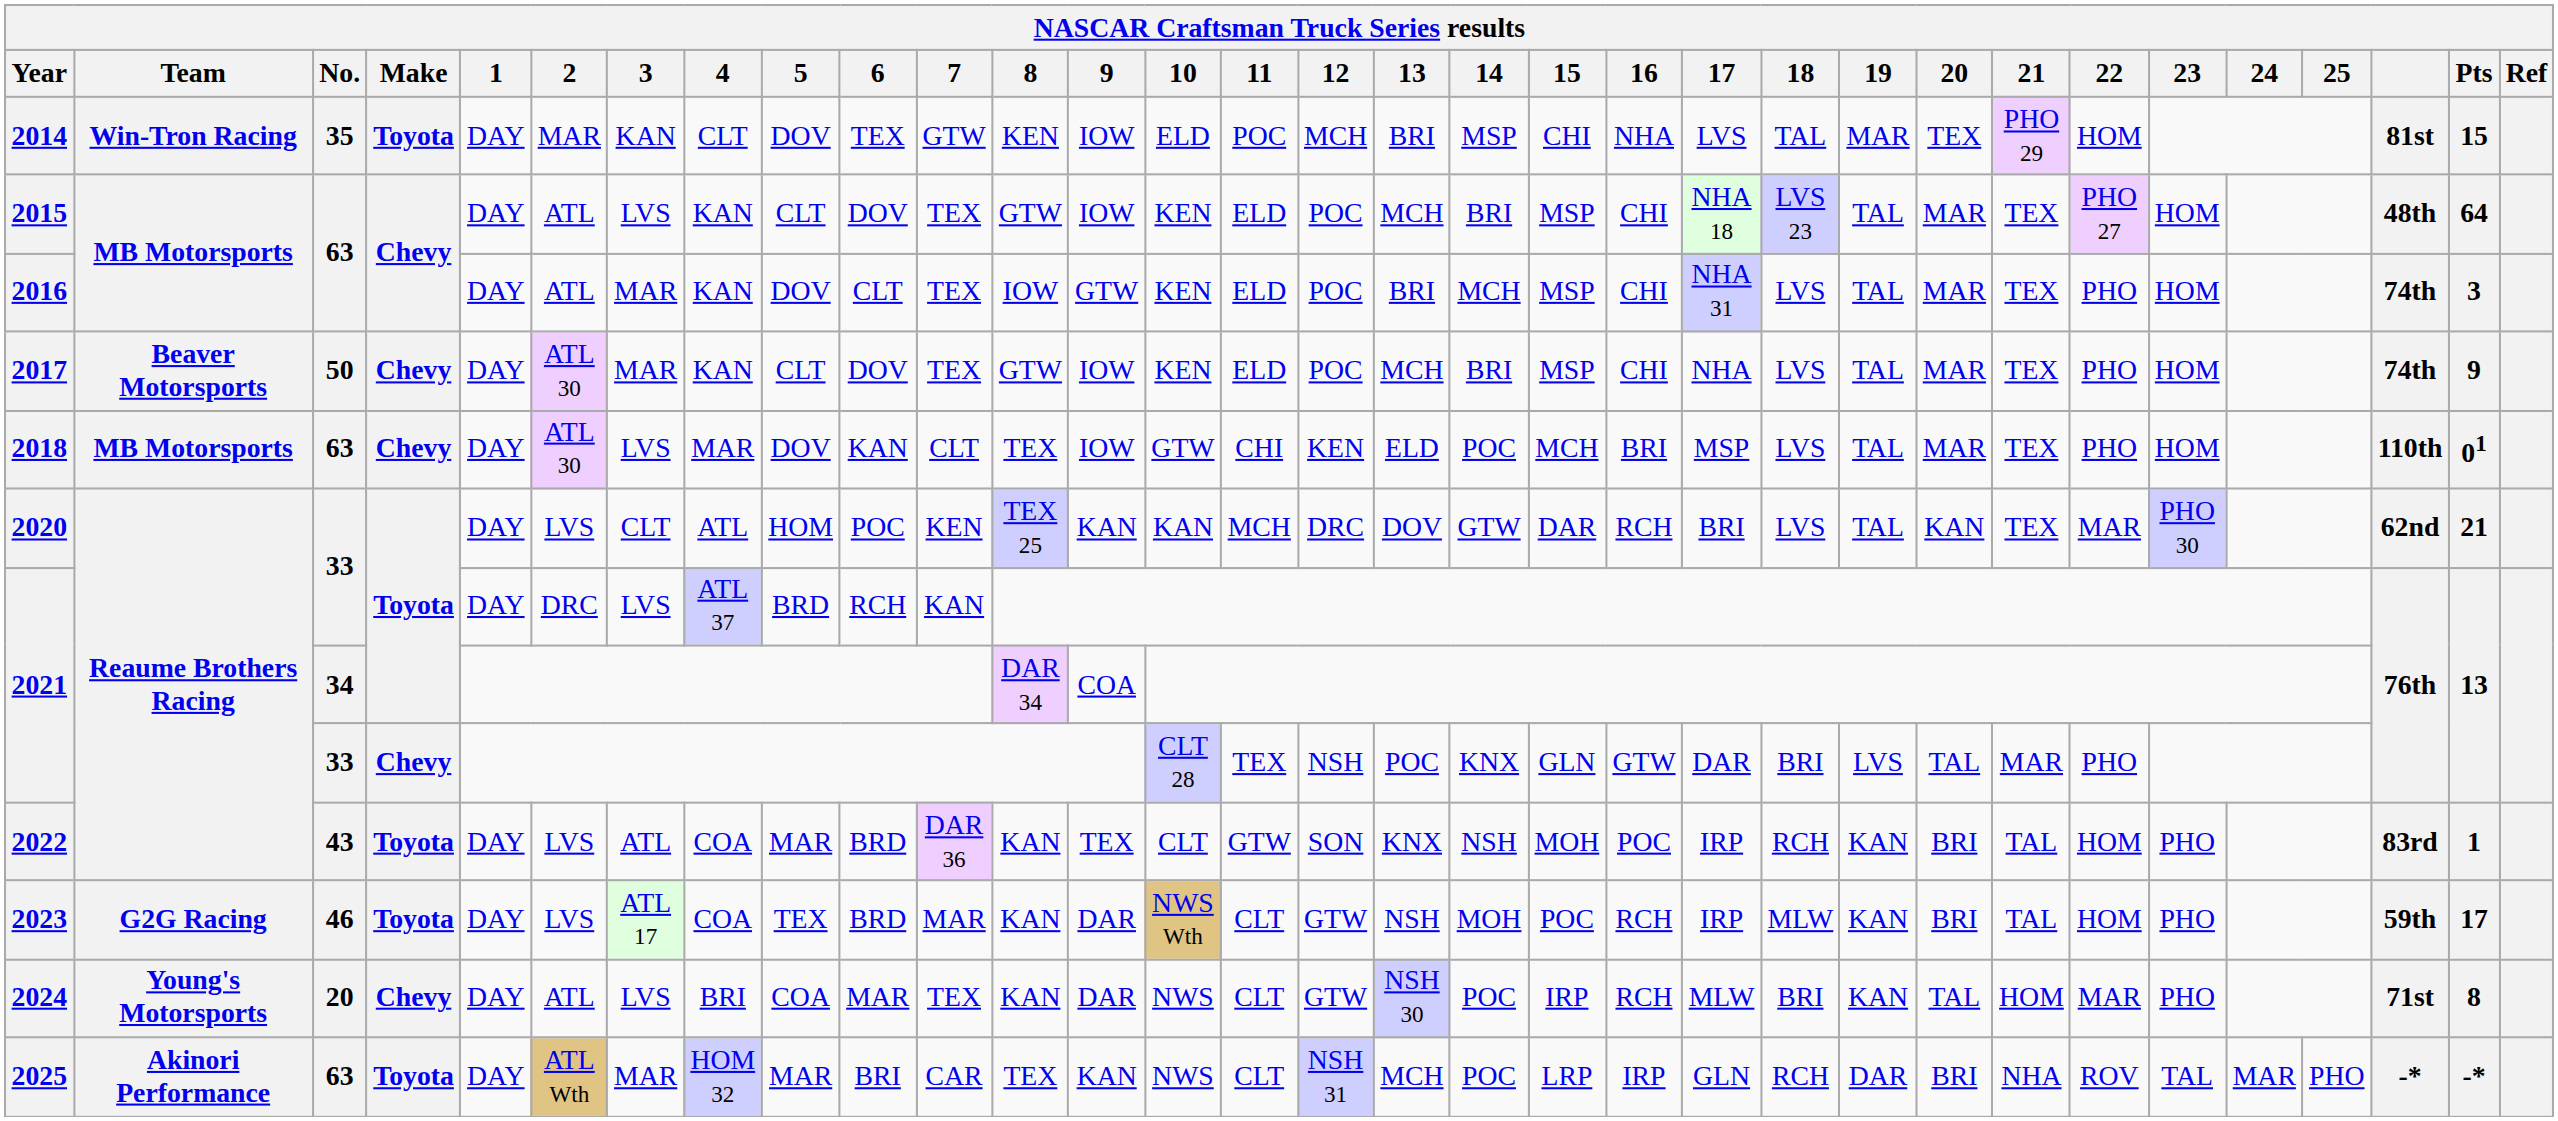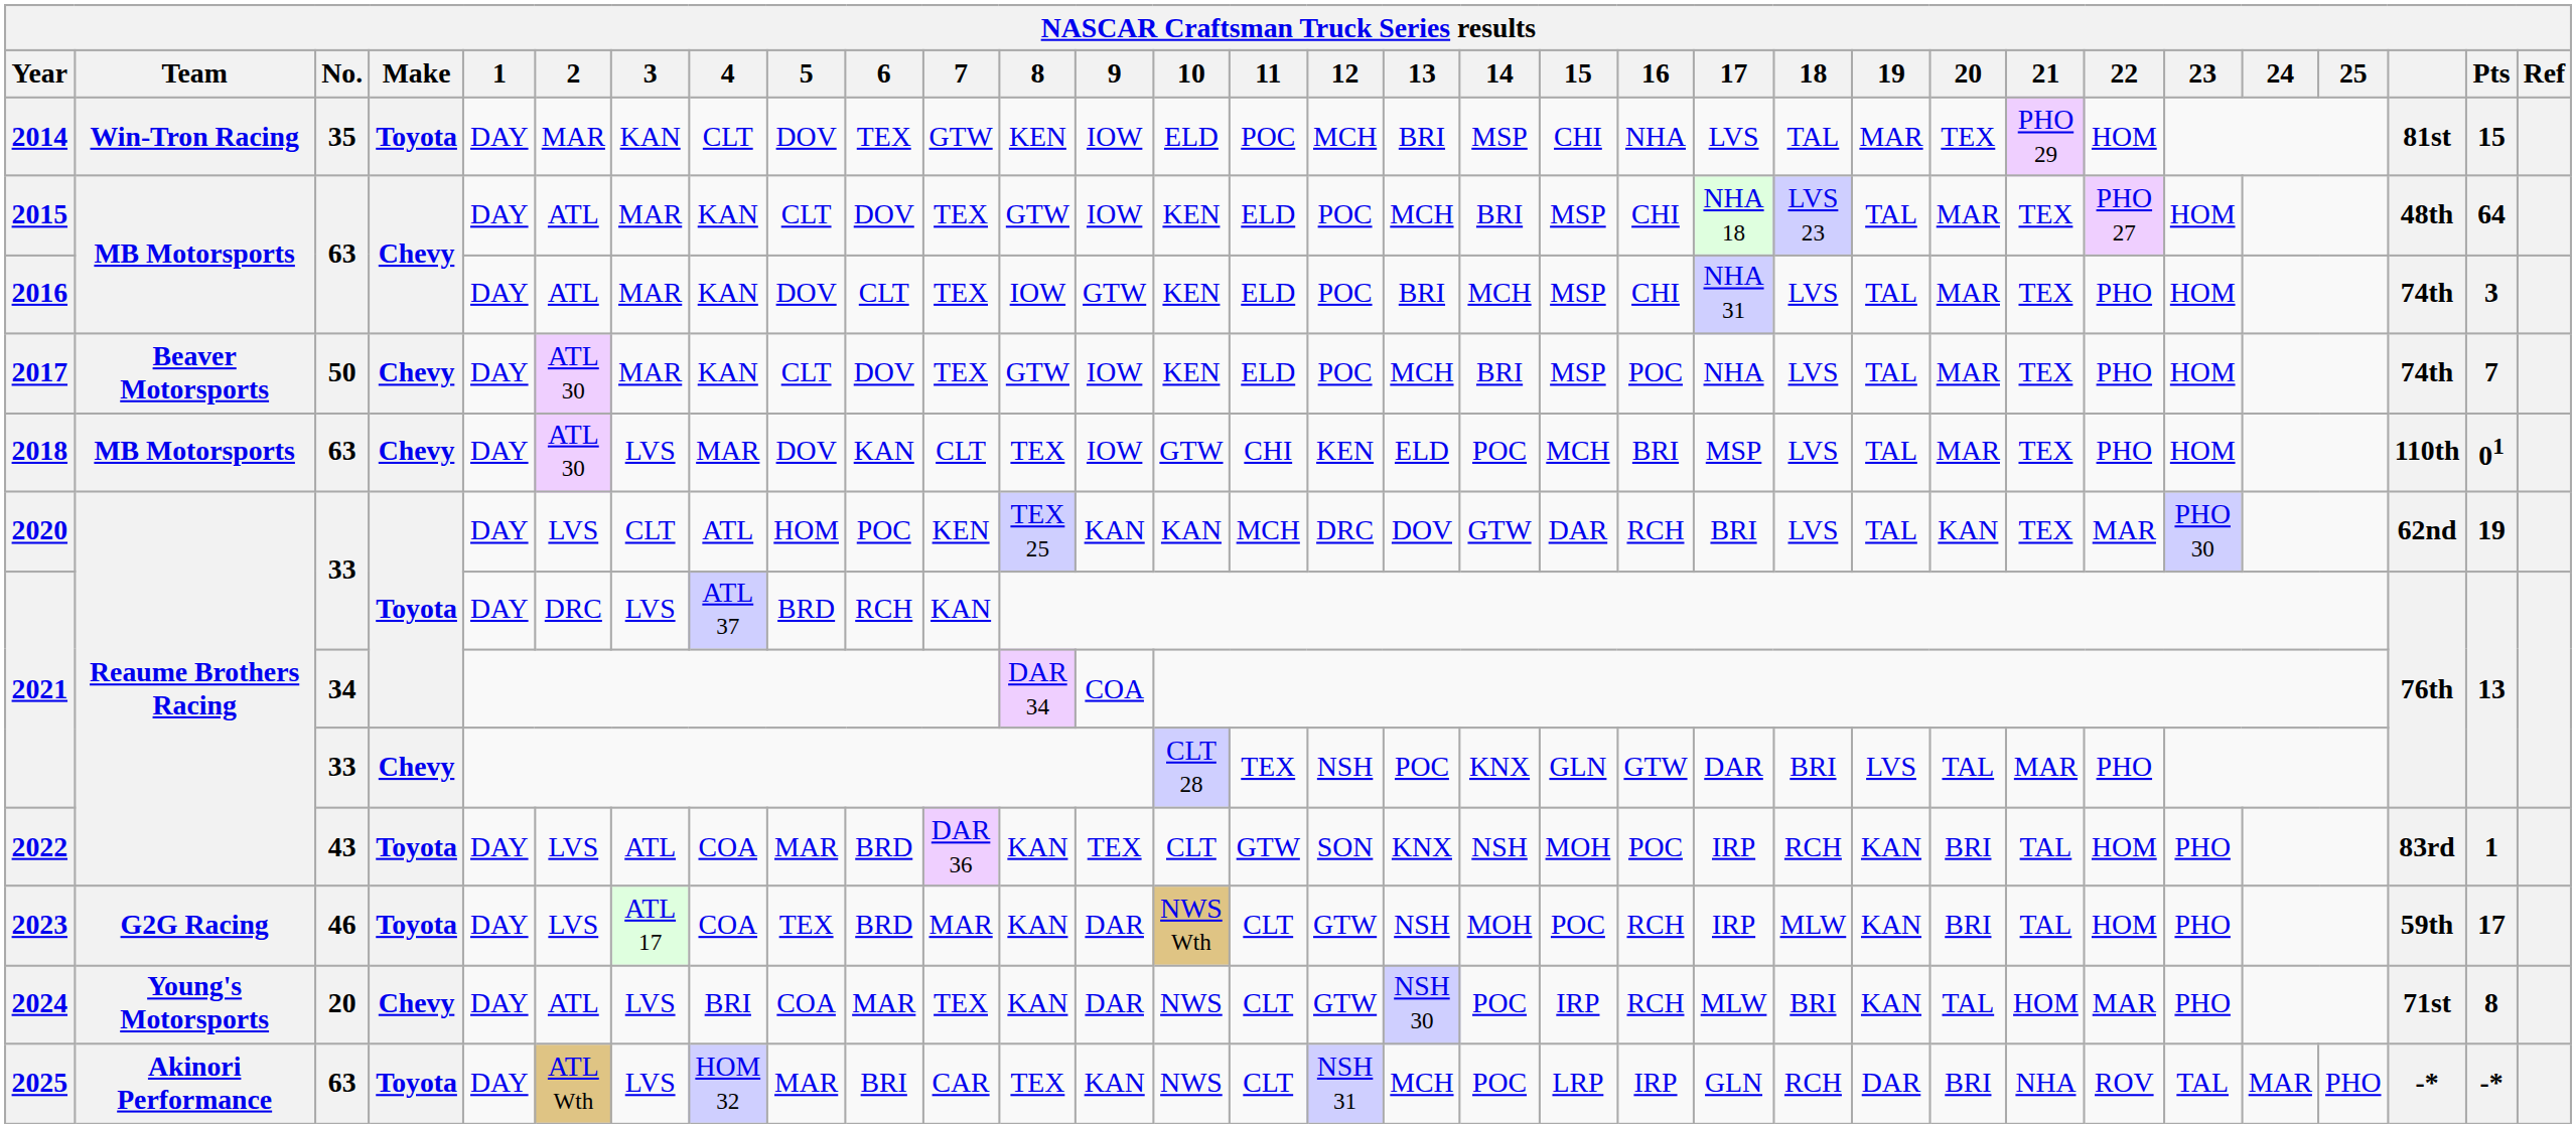2015 | 3: LVS -> MAR
2017 | 16: CHI -> POC
2017 | Pts: 9 -> 7
2020 | Pts: 21 -> 19
2025 | 3: MAR -> LVS
